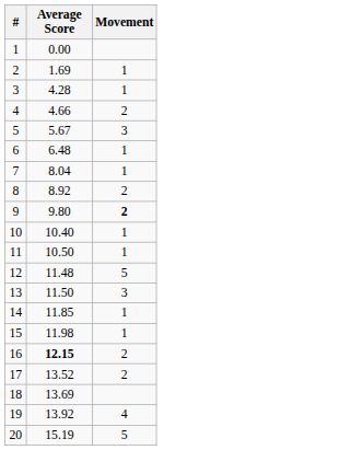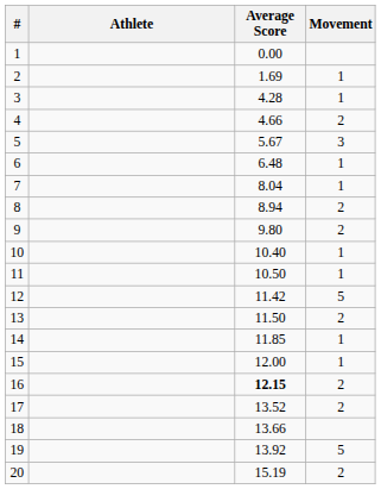+ column: Athlete
8 | Average Score: 8.92 -> 8.94
9 | Movement: bold -> normal
12 | Average Score: 11.48 -> 11.42
13 | Movement: 3 -> 2
15 | Average Score: 11.98 -> 12.00
18 | Average Score: 13.69 -> 13.66
19 | Movement: 4 -> 5
20 | Movement: 5 -> 2
